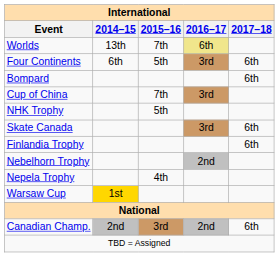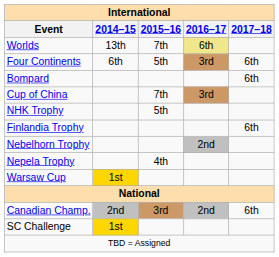- row: Skate Canada | 3rd | 6th
+ row: SC Challenge | 1st
